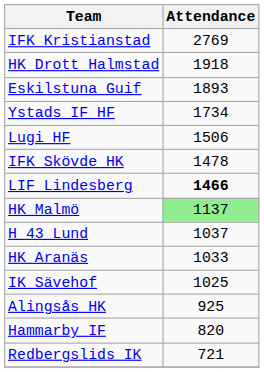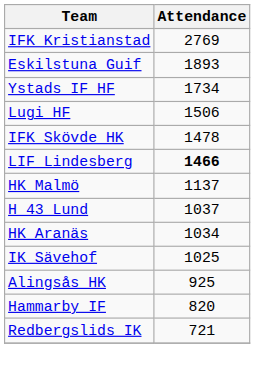- row: HK Drott Halmstad | 1918
HK Malmö | Attendance: lightgreen background -> no background
HK Aranäs | Attendance: 1033 -> 1034
